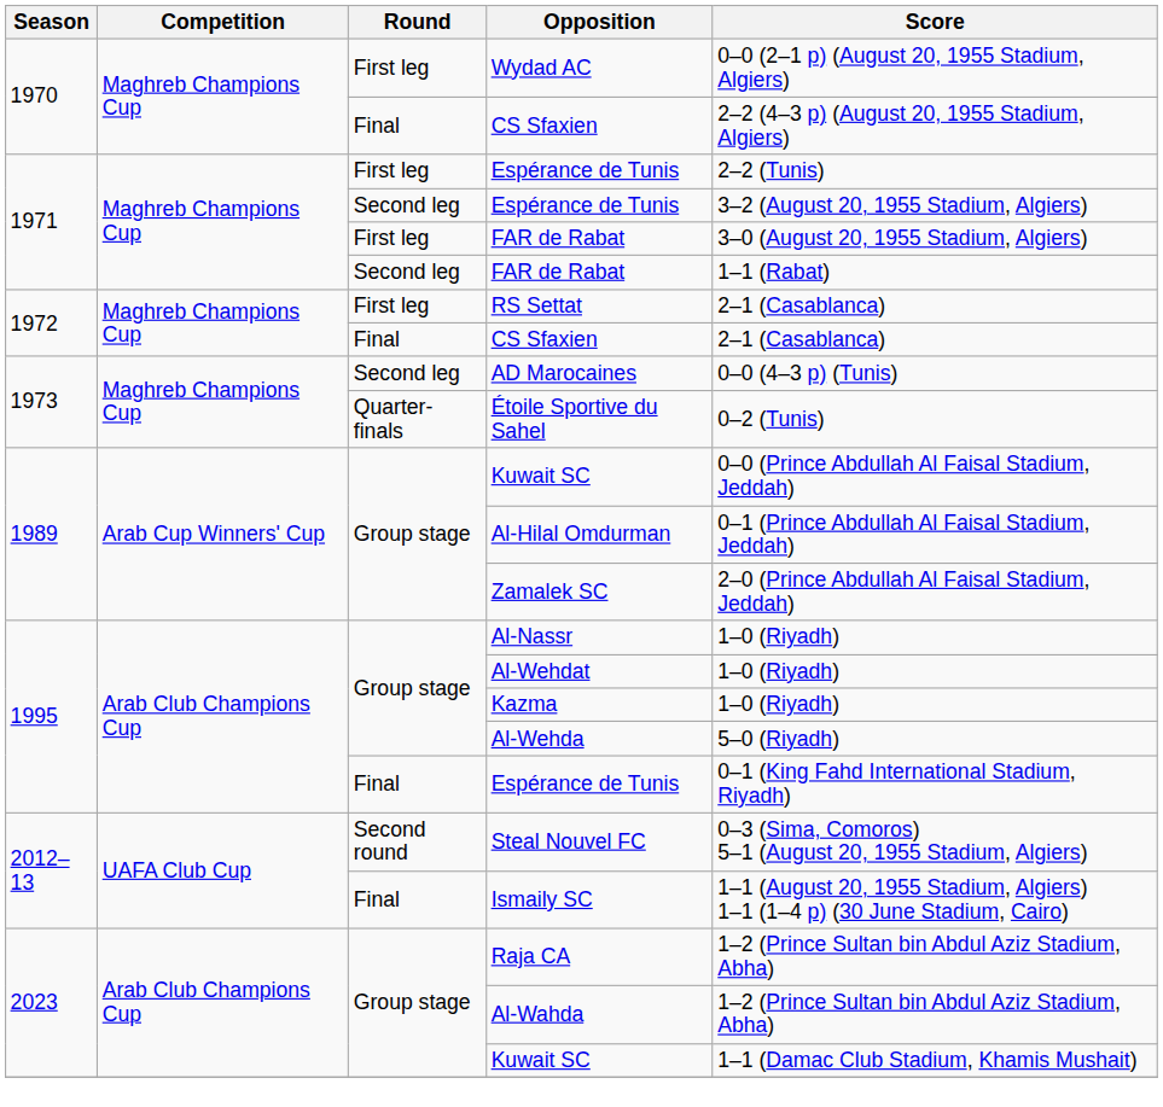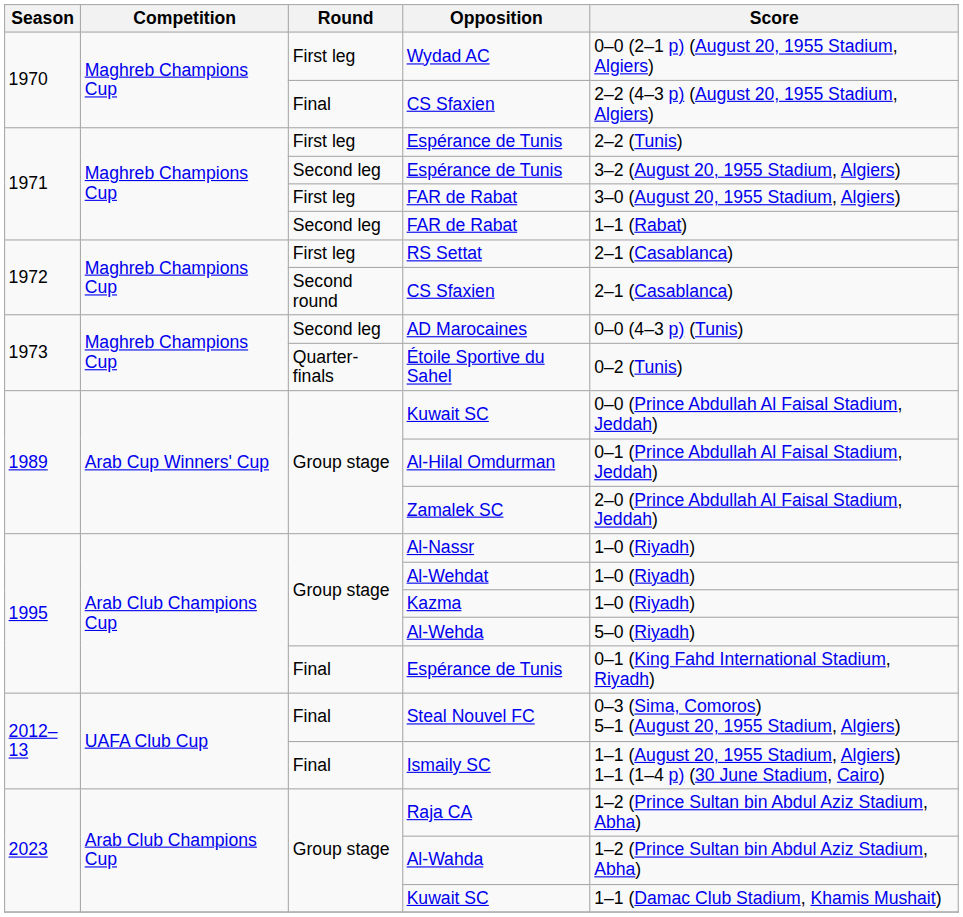1972 / CS Sfaxien | Round: Final -> Second round
Steal Nouvel FC | Round: Second round -> Final
